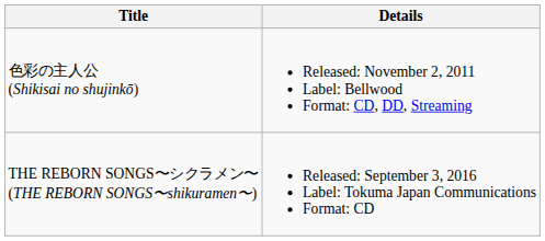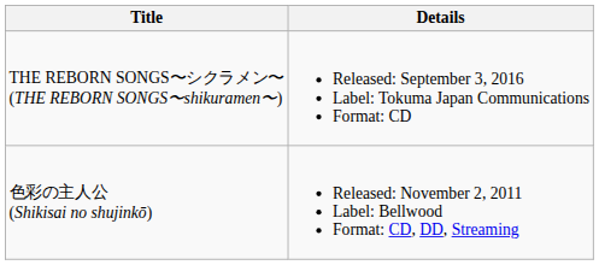rows swapped: 色彩の主人公 (Shikisai no shujinkō) <-> THE REBORN SONGS〜シクラメン〜 (THE REBORN SONGS〜shikuramen〜)
